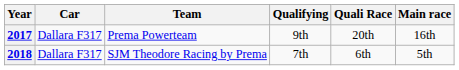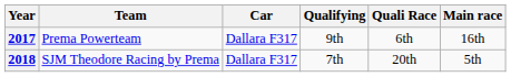columns swapped: Team <-> Car
2017 | Quali Race: 20th -> 6th
2018 | Quali Race: 6th -> 20th
